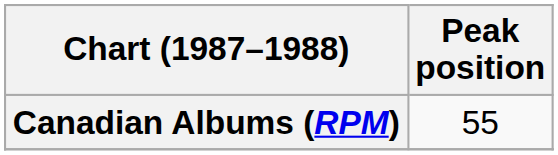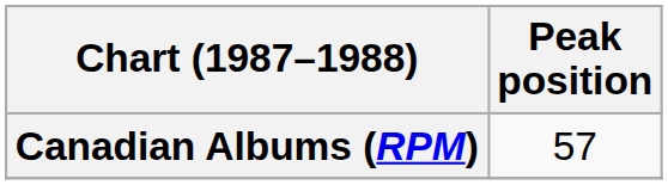Canadian Albums (RPM) | Peak position: 55 -> 57
